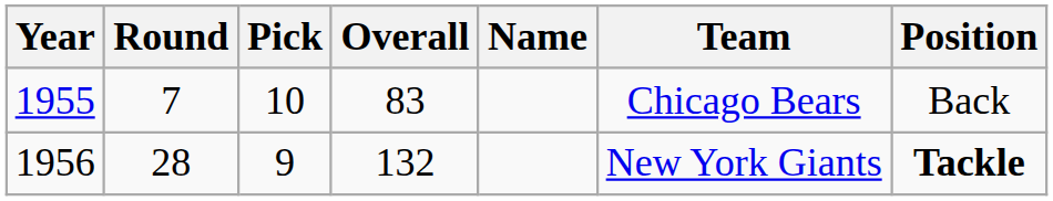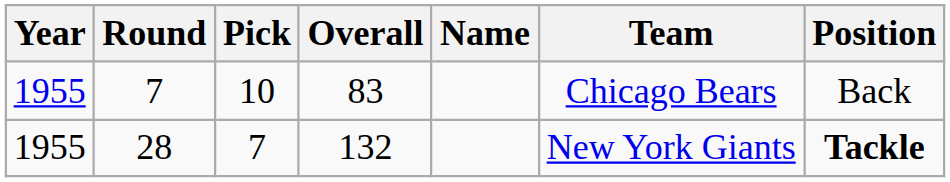28 | Year: 1956 -> 1955
28 | Pick: 9 -> 7
